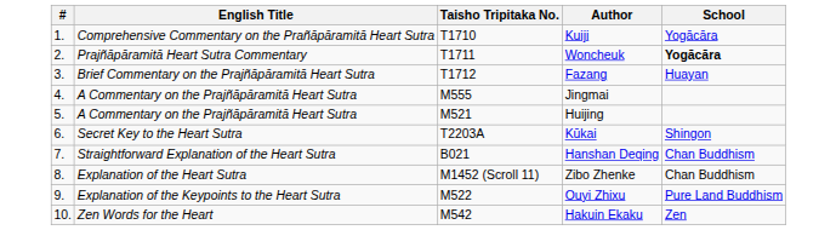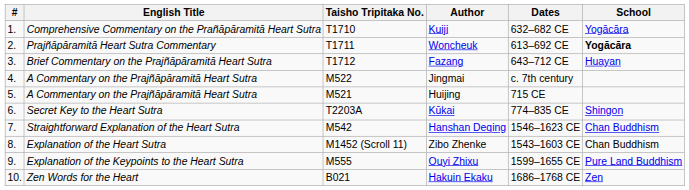+ column: Dates | 632–682 CE | 613–692 CE | 643–712 CE | c. 7th century | 715 CE | 774–835 CE | 1546–1623 CE | 1543–1603 CE | 1599–1655 CE | 1686–1768 CE
Jingmai | Taisho Tripitaka No.: M555 -> M522
Hanshan Deqing | Taisho Tripitaka No.: B021 -> M542
Ouyi Zhixu | Taisho Tripitaka No.: M522 -> M555
Hakuin Ekaku | Taisho Tripitaka No.: M542 -> B021
